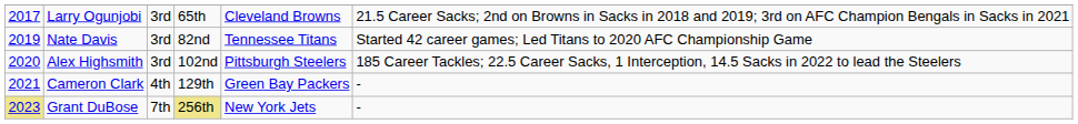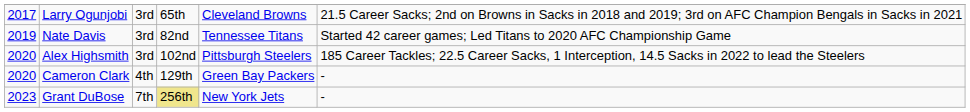Cameron Clark | column 1: 2021 -> 2020
Grant DuBose | column 1: khaki background -> no background
